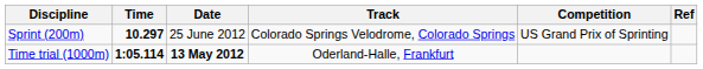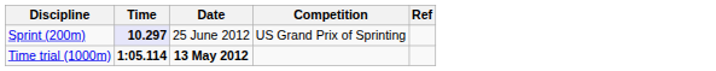- column: Track | Colorado Springs Velodrome, Colorado Springs | Oderland-Halle, Frankfurt
Sprint (200m) | Time: no background -> lavender background
